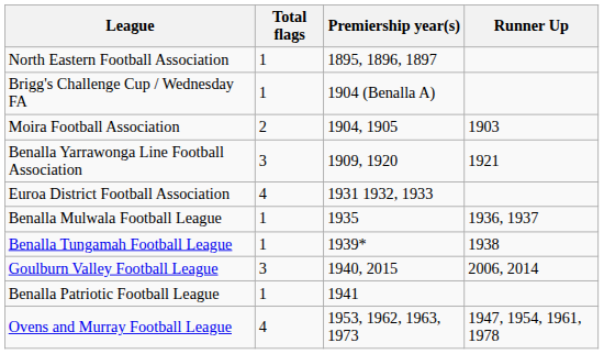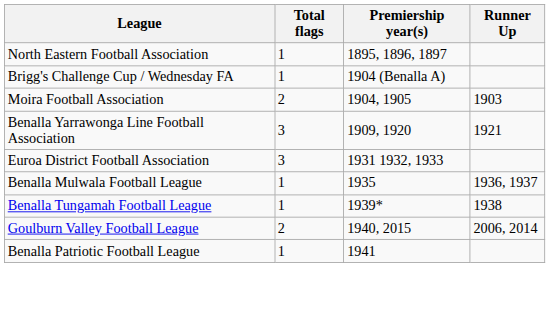Euroa District Football Association | Total flags: 4 -> 3
Goulburn Valley Football League | Total flags: 3 -> 2
- row: Ovens and Murray Football League | 4 | 1953, 1962, 1963, 1973 | 1947, 1954, 1961, 1978
